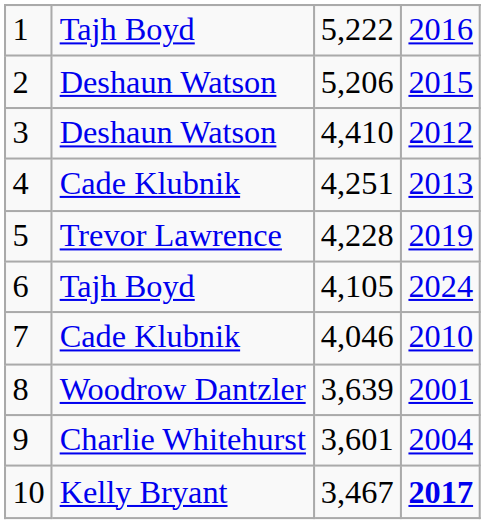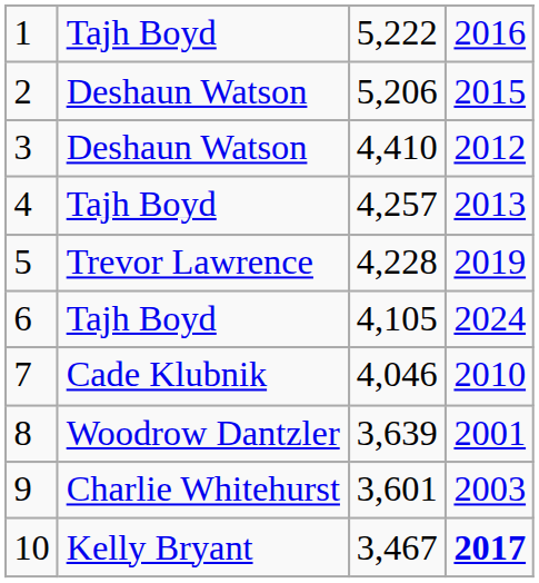4 | column 2: Cade Klubnik -> Tajh Boyd
4 | column 3: 4,251 -> 4,257
9 | column 4: 2004 -> 2003
